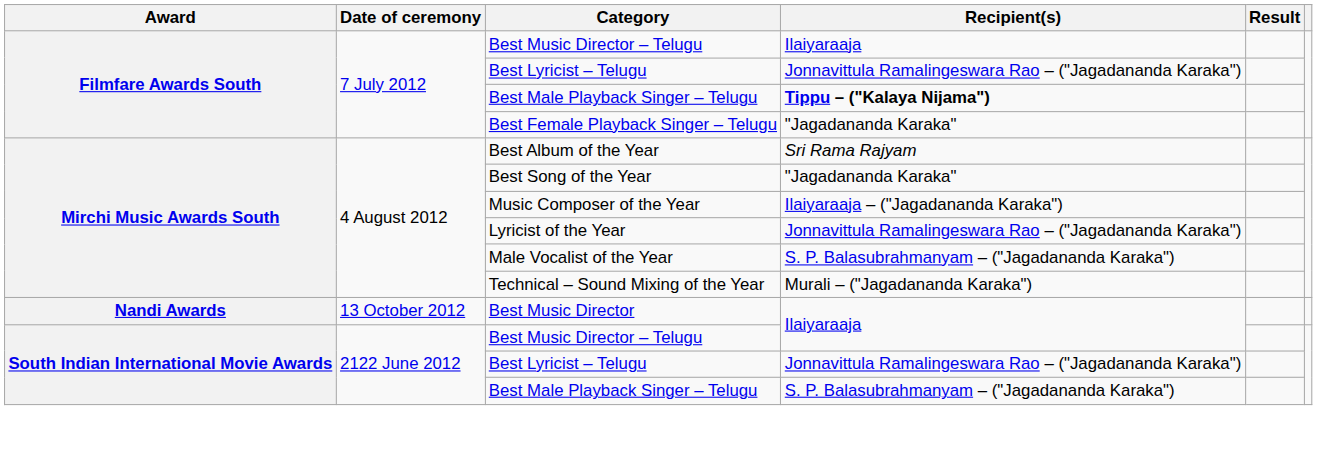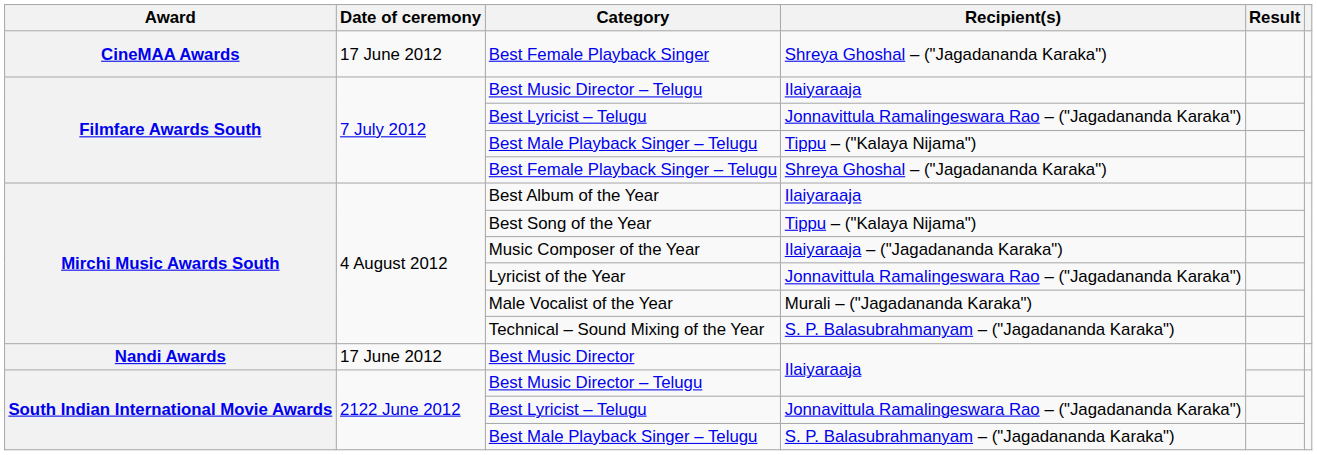+ row: CineMAA Awards | 17 June 2012 | Best Female Playback Singer | Shreya Ghoshal – ("Jagadananda Karaka")
Filmfare Awards South / Best Male Playback Singer – Telugu | Recipient(s): bold -> normal
Best Female Playback Singer – Telugu | Recipient(s): "Jagadananda Karaka" -> Shreya Ghoshal – ("Jagadananda Karaka")
Best Album of the Year | Recipient(s): Sri Rama Rajyam -> Ilaiyaraaja
Best Song of the Year | Recipient(s): "Jagadananda Karaka" -> Tippu – ("Kalaya Nijama")
Male Vocalist of the Year | Recipient(s): S. P. Balasubrahmanyam – ("Jagadananda Karaka") -> Murali – ("Jagadananda Karaka")
Technical – Sound Mixing of the Year | Recipient(s): Murali – ("Jagadananda Karaka") -> S. P. Balasubrahmanyam – ("Jagadananda Karaka")
Best Music Director | Date of ceremony: 13 October 2012 -> 17 June 2012
